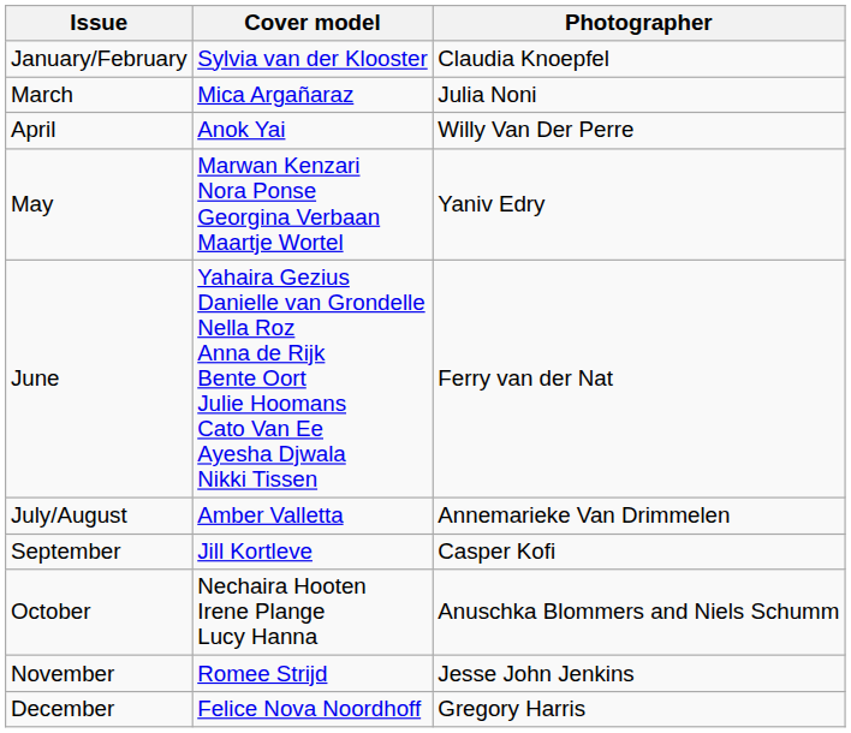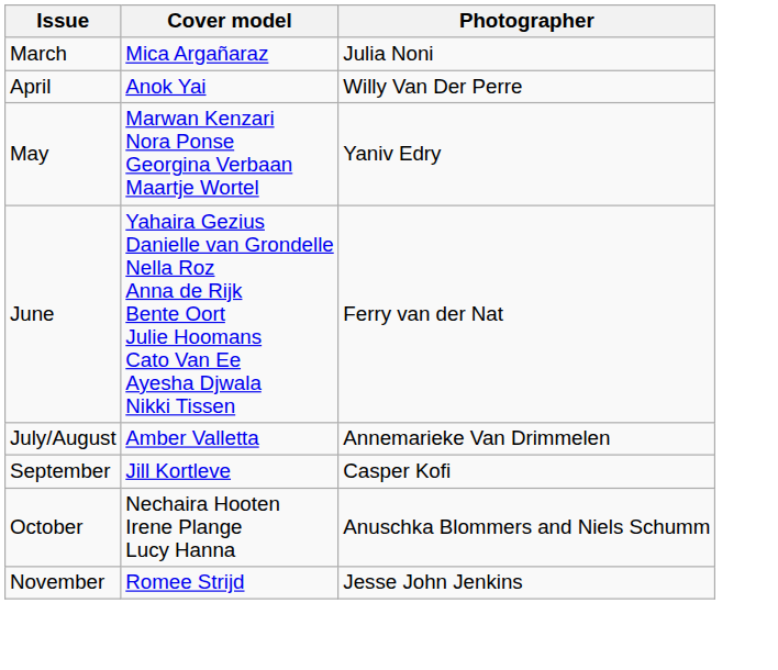- row: January/February | Sylvia van der Klooster | Claudia Knoepfel
- row: December | Felice Nova Noordhoff | Gregory Harris
